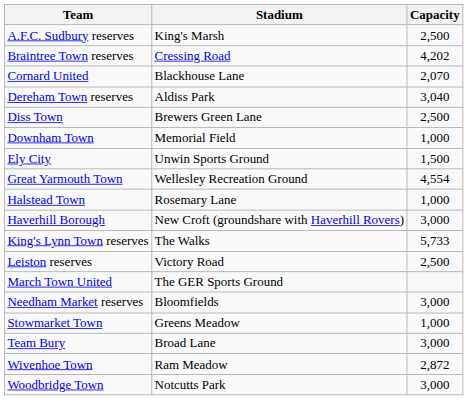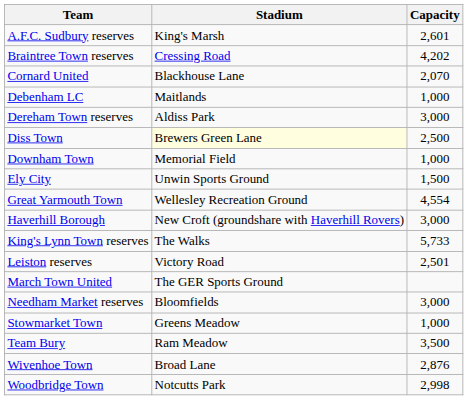A.F.C. Sudbury reserves | Capacity: 2,500 -> 2,601
+ row: Debenham LC | Maitlands | 1,000
Dereham Town reserves | Capacity: 3,040 -> 3,000
Diss Town | Stadium: no background -> lightyellow background
- row: Halstead Town | Rosemary Lane | 1,000
Leiston reserves | Capacity: 2,500 -> 2,501
Team Bury | Stadium: Broad Lane -> Ram Meadow
Team Bury | Capacity: 3,000 -> 3,500
Wivenhoe Town | Stadium: Ram Meadow -> Broad Lane
Wivenhoe Town | Capacity: 2,872 -> 2,876
Woodbridge Town | Capacity: 3,000 -> 2,998
